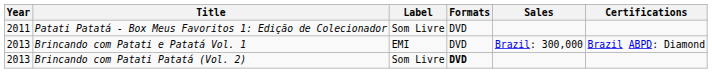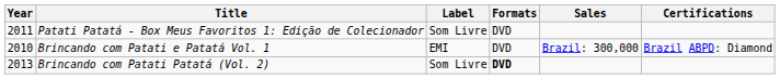Brincando com Patati e Patatá Vol. 1 | Year: 2013 -> 2010
